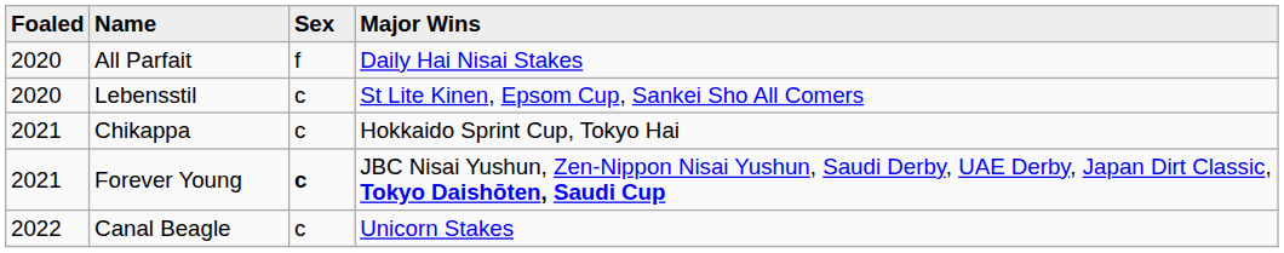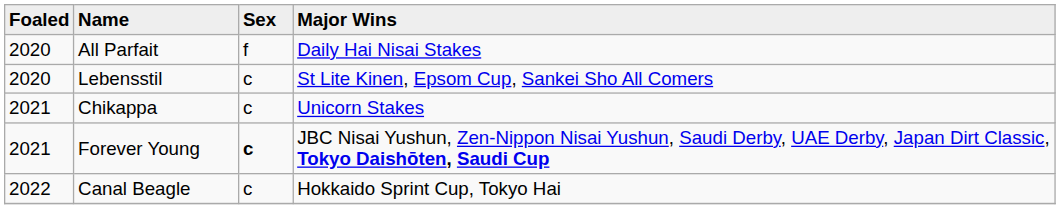Chikappa | Major Wins: Hokkaido Sprint Cup, Tokyo Hai -> Unicorn Stakes
Canal Beagle | Major Wins: Unicorn Stakes -> Hokkaido Sprint Cup, Tokyo Hai
